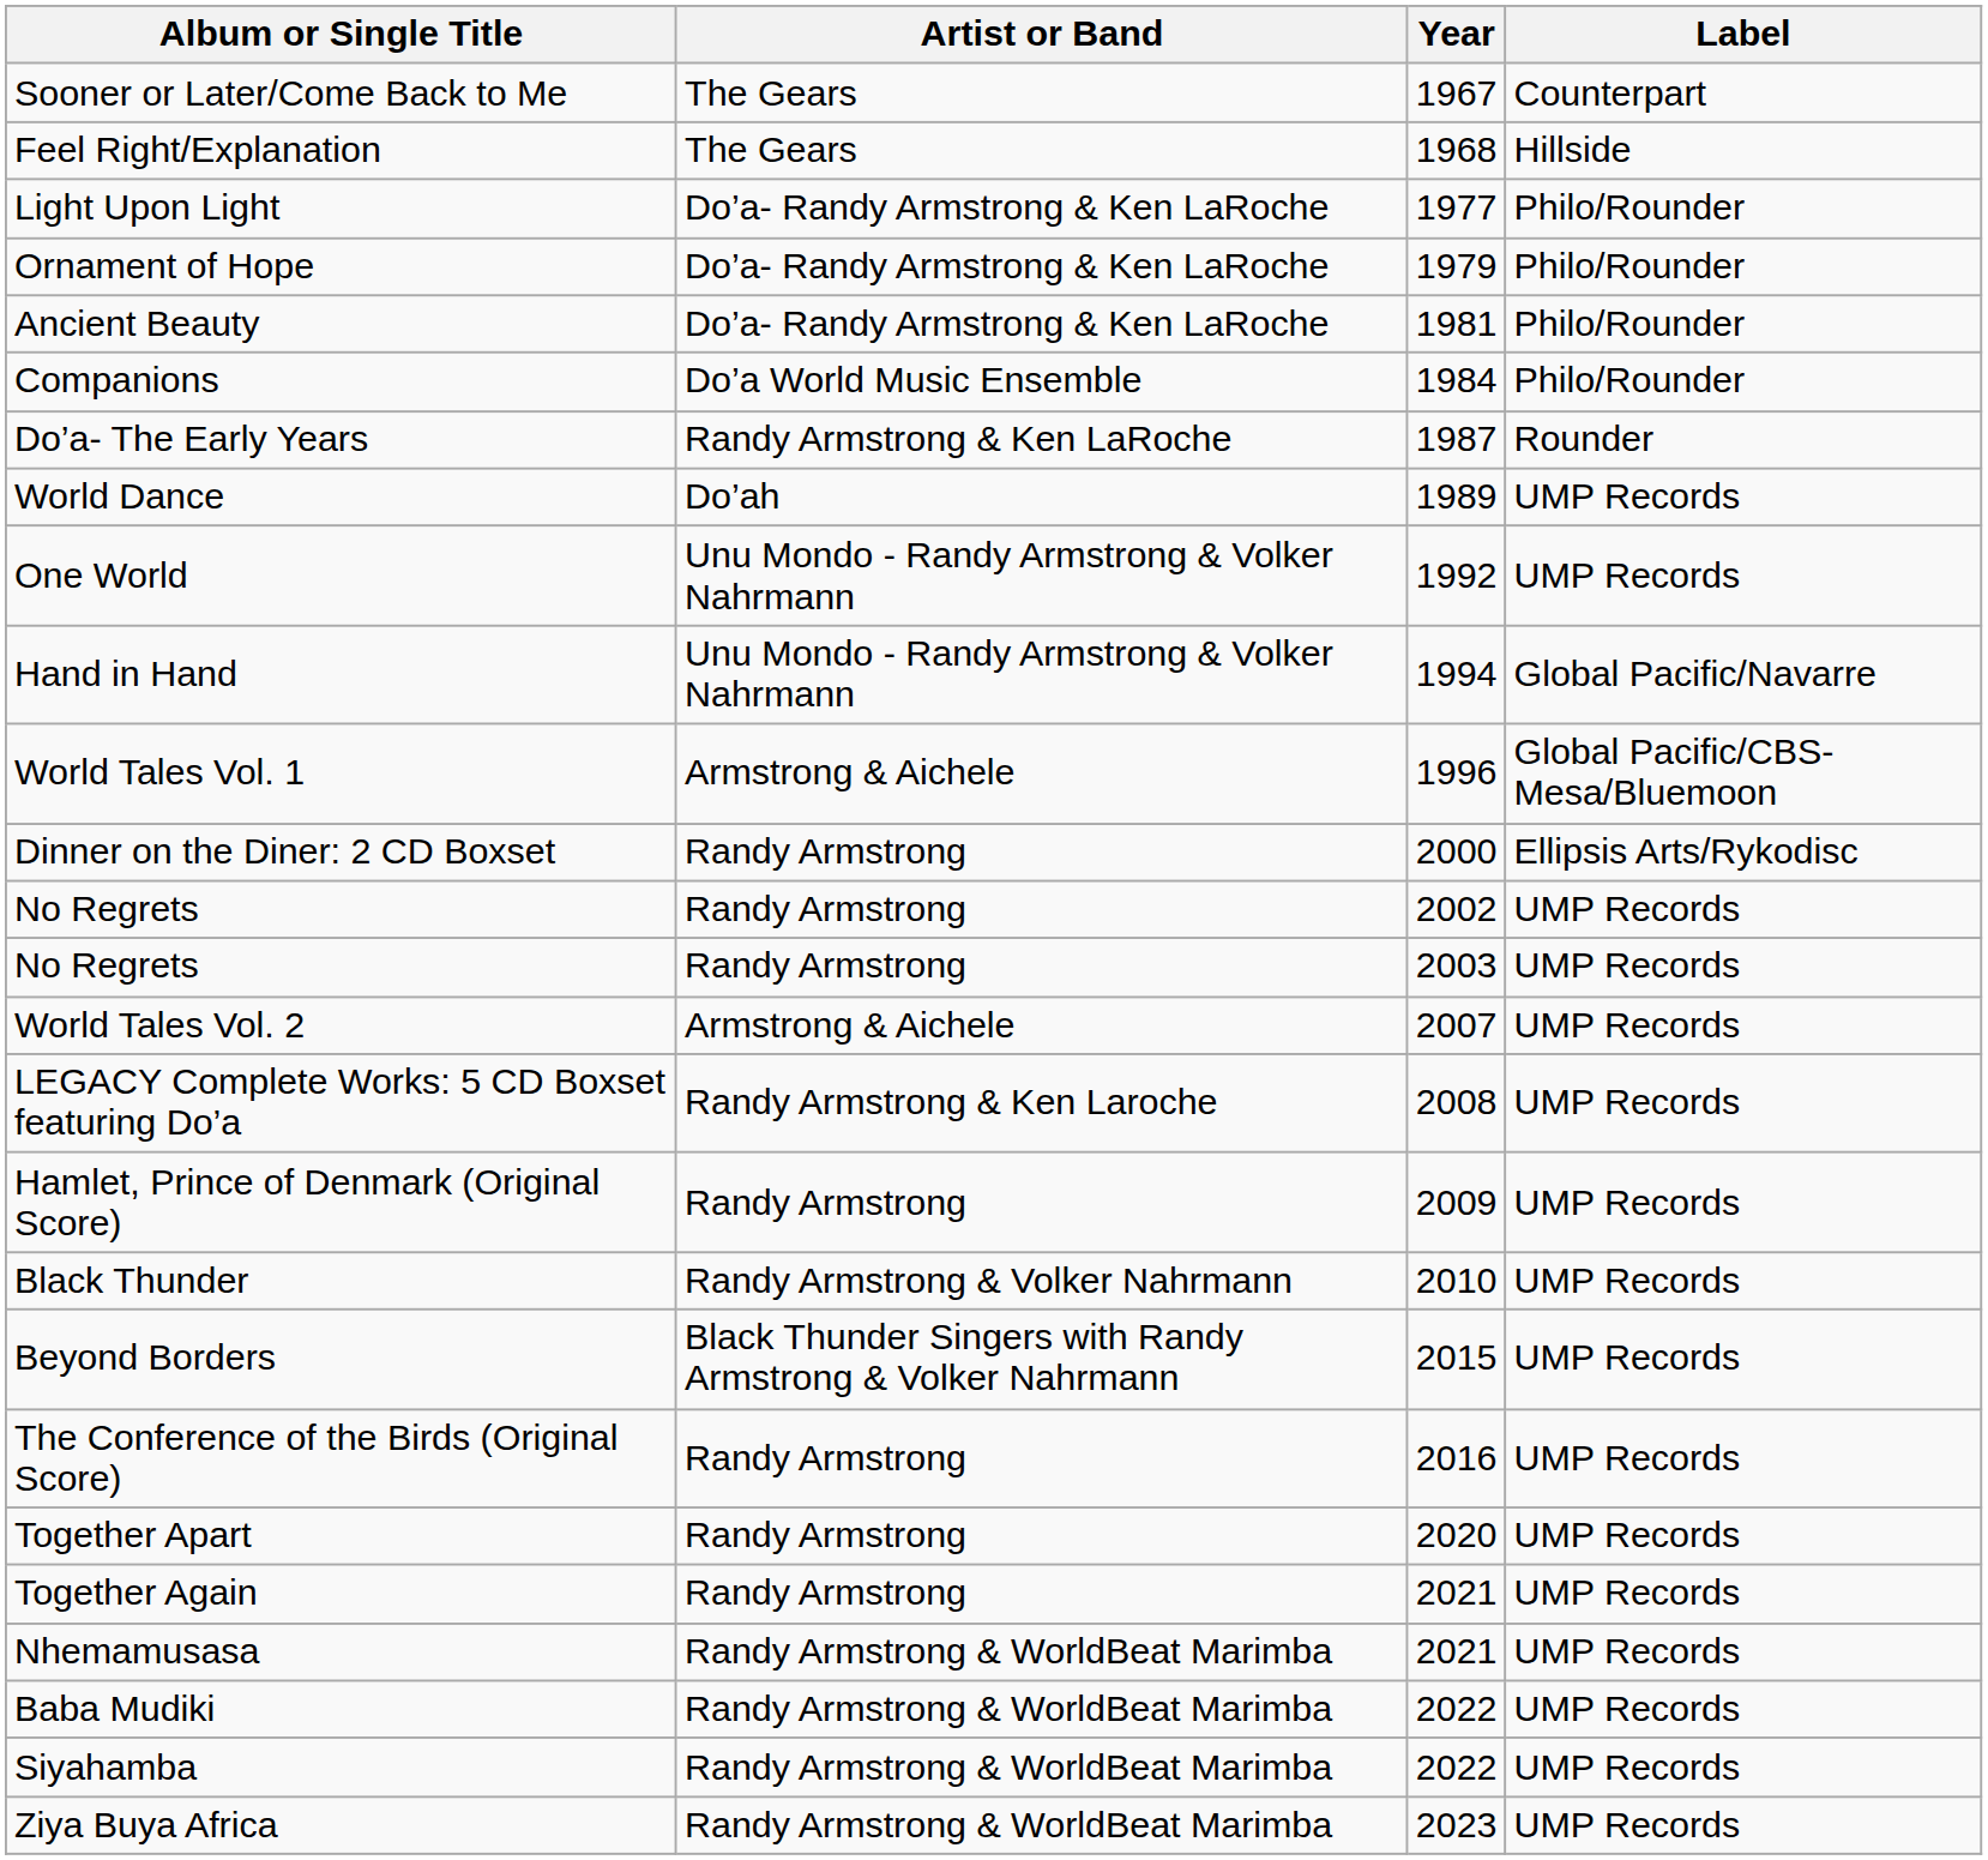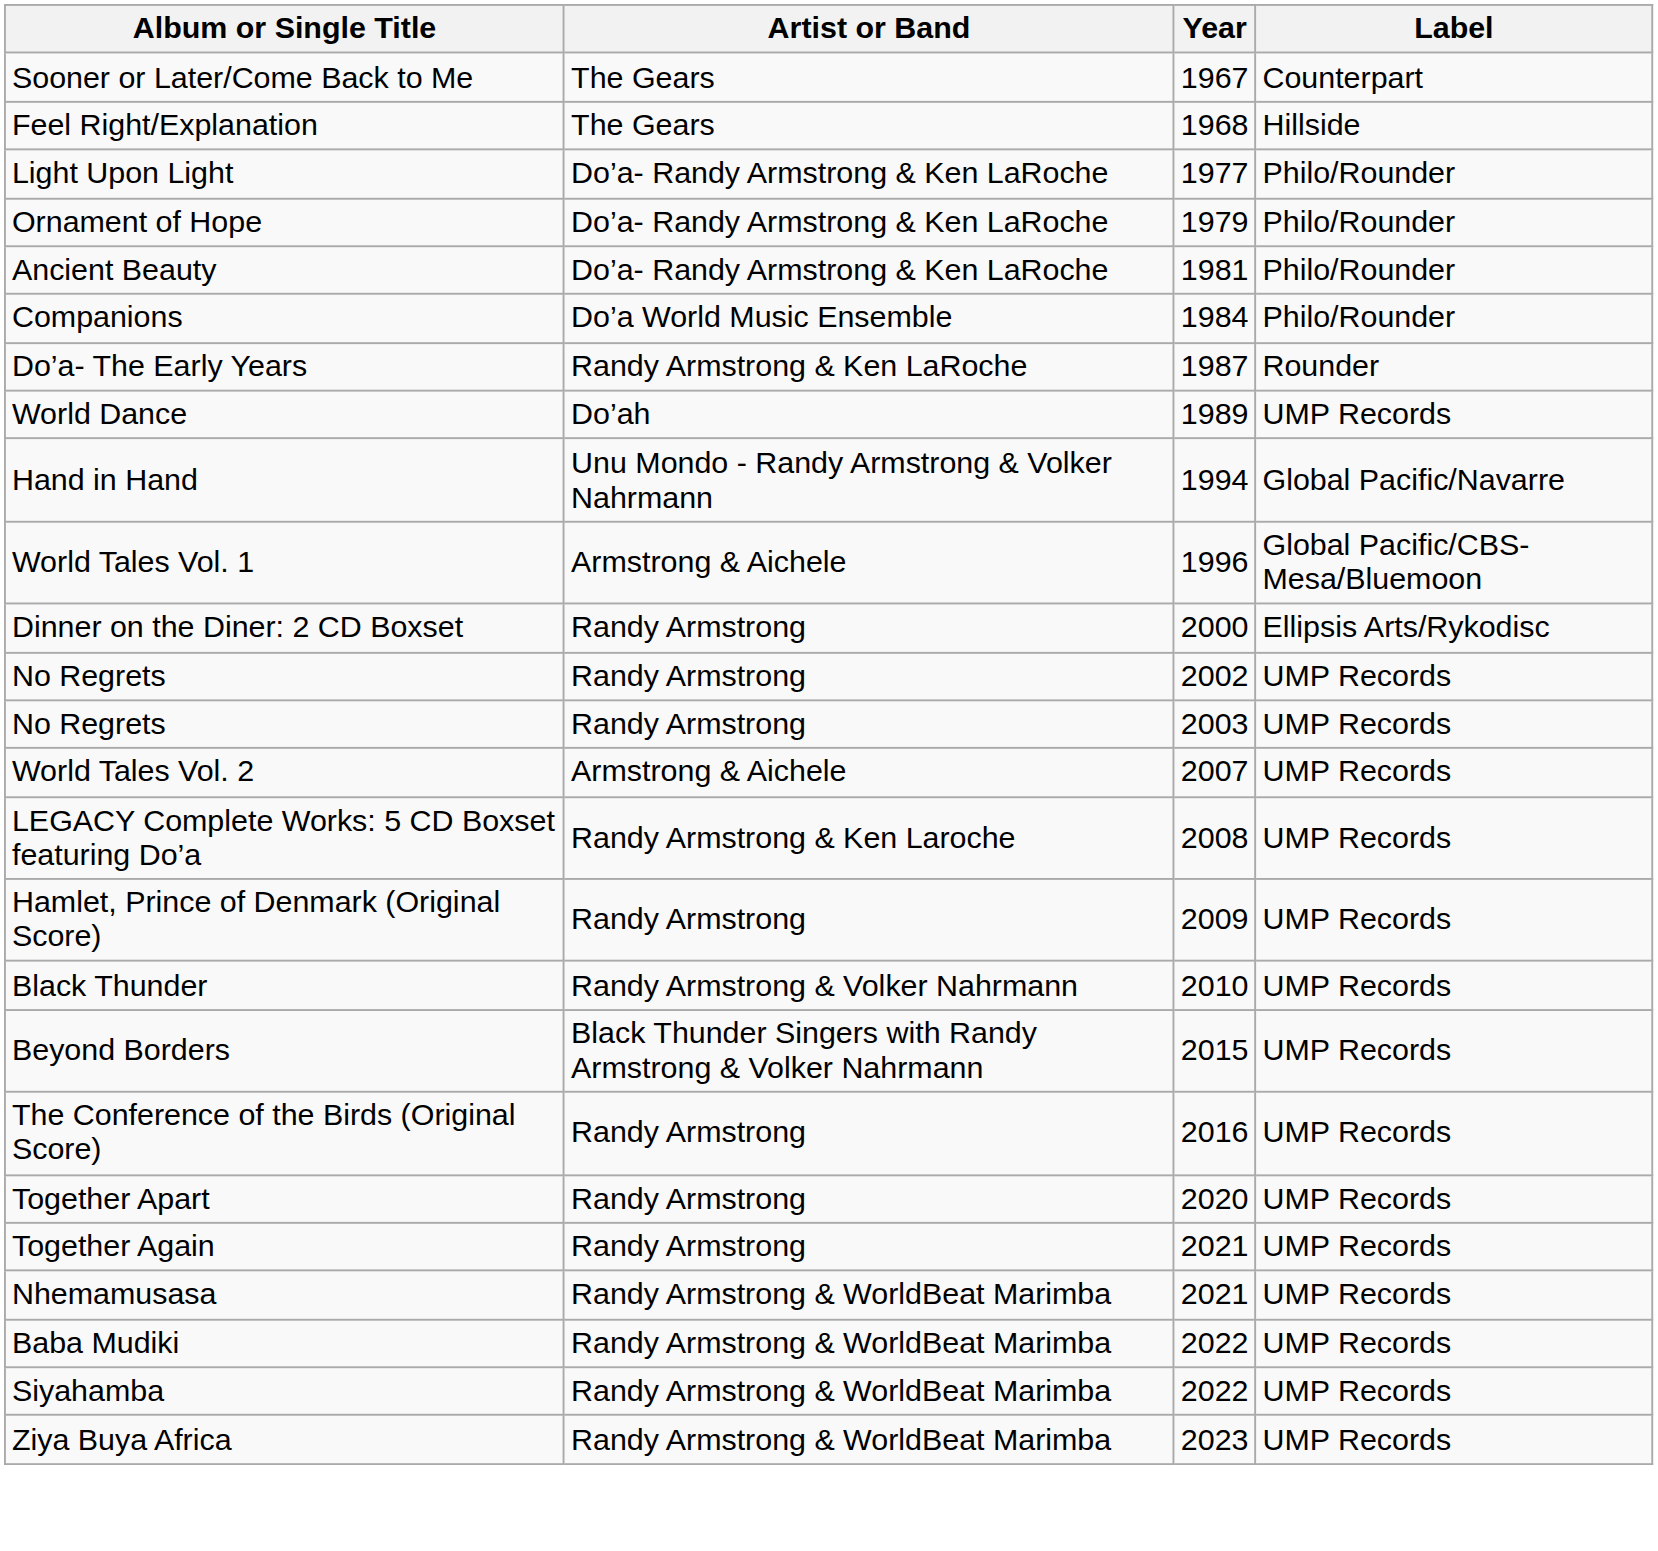- row: One World | Unu Mondo - Randy Armstrong & Volker Nahrmann | 1992 | UMP Records
